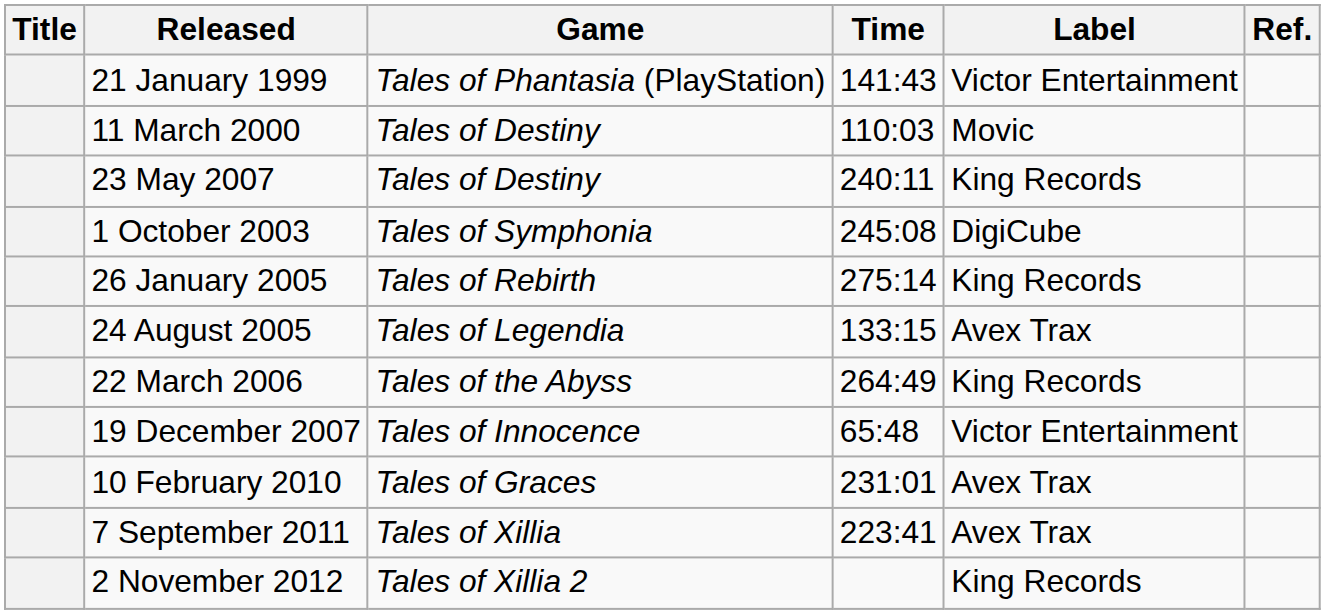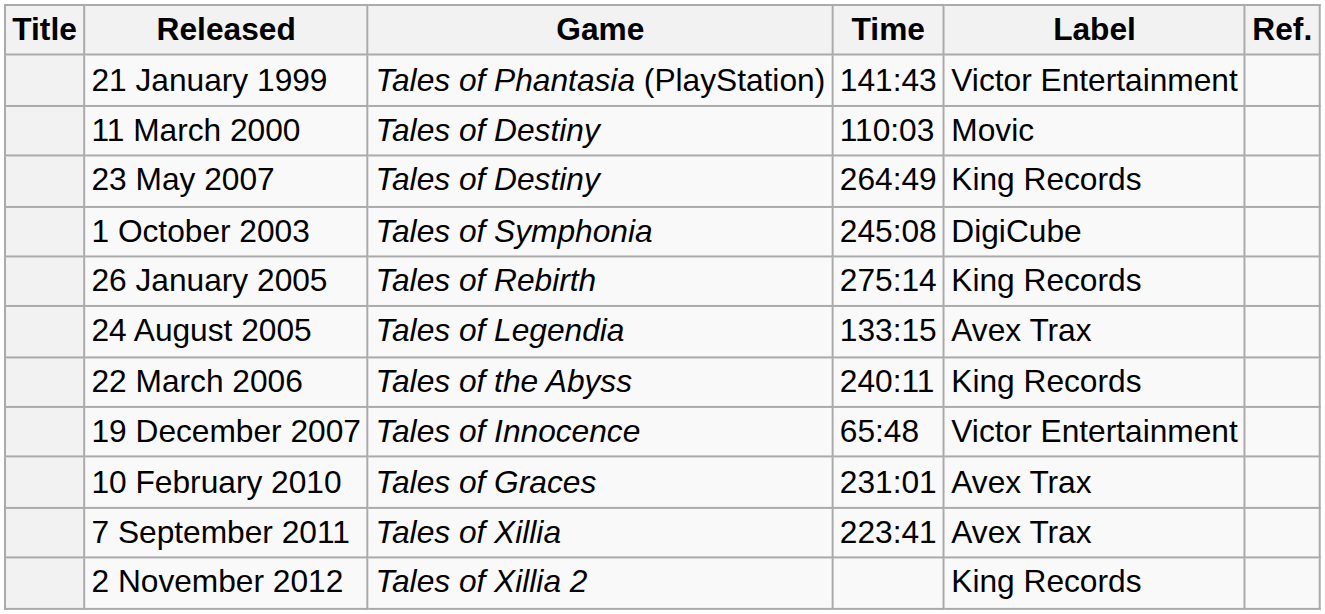23 May 2007 | Time: 240:11 -> 264:49
22 March 2006 | Time: 264:49 -> 240:11
